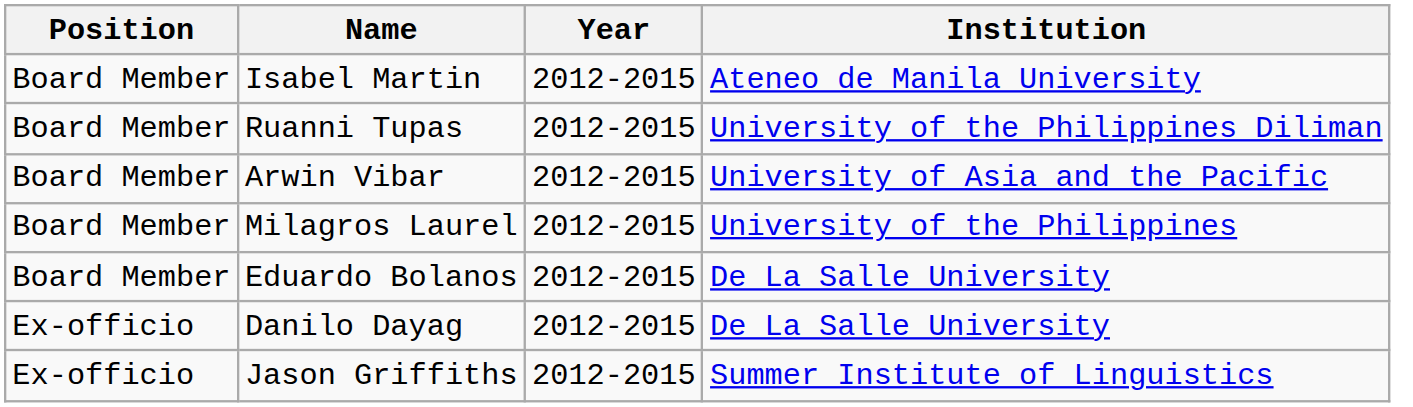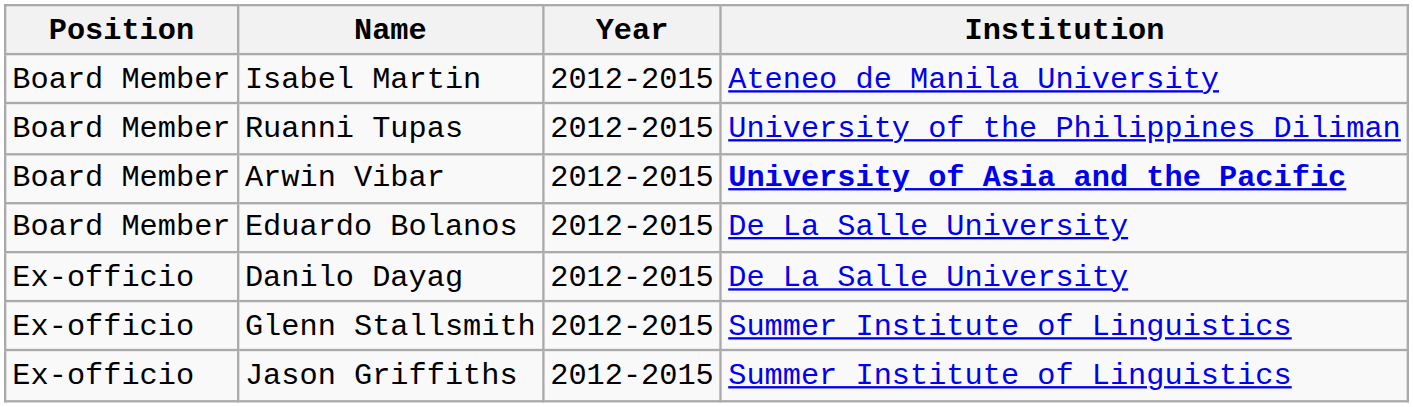Arwin Vibar | Institution: normal -> bold
- row: Board Member | Milagros Laurel | 2012-2015 | University of the Philippines
+ row: Ex-officio | Glenn Stallsmith | 2012-2015 | Summer Institute of Linguistics
